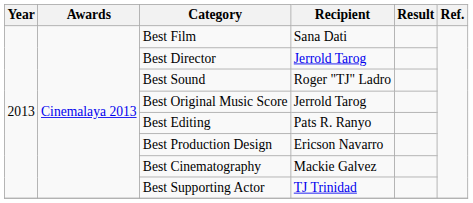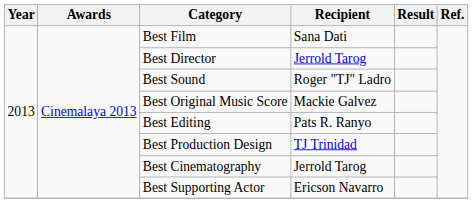Best Original Music Score | Recipient: Jerrold Tarog -> Mackie Galvez
Best Production Design | Recipient: Ericson Navarro -> TJ Trinidad
Best Cinematography | Recipient: Mackie Galvez -> Jerrold Tarog
Best Supporting Actor | Recipient: TJ Trinidad -> Ericson Navarro
